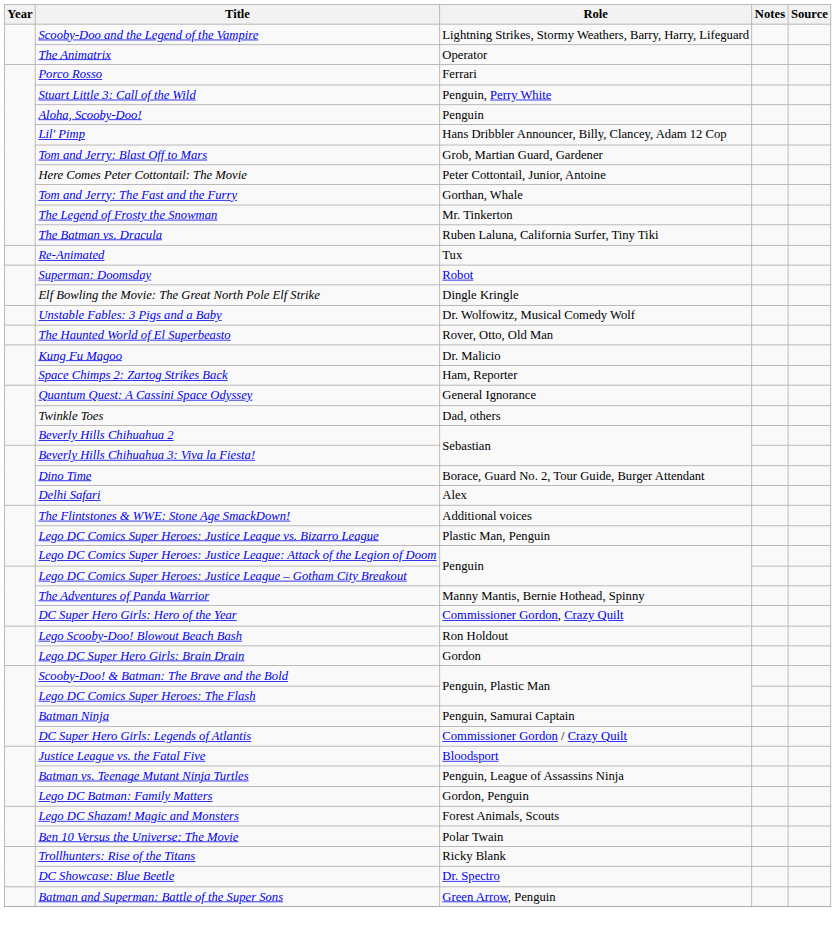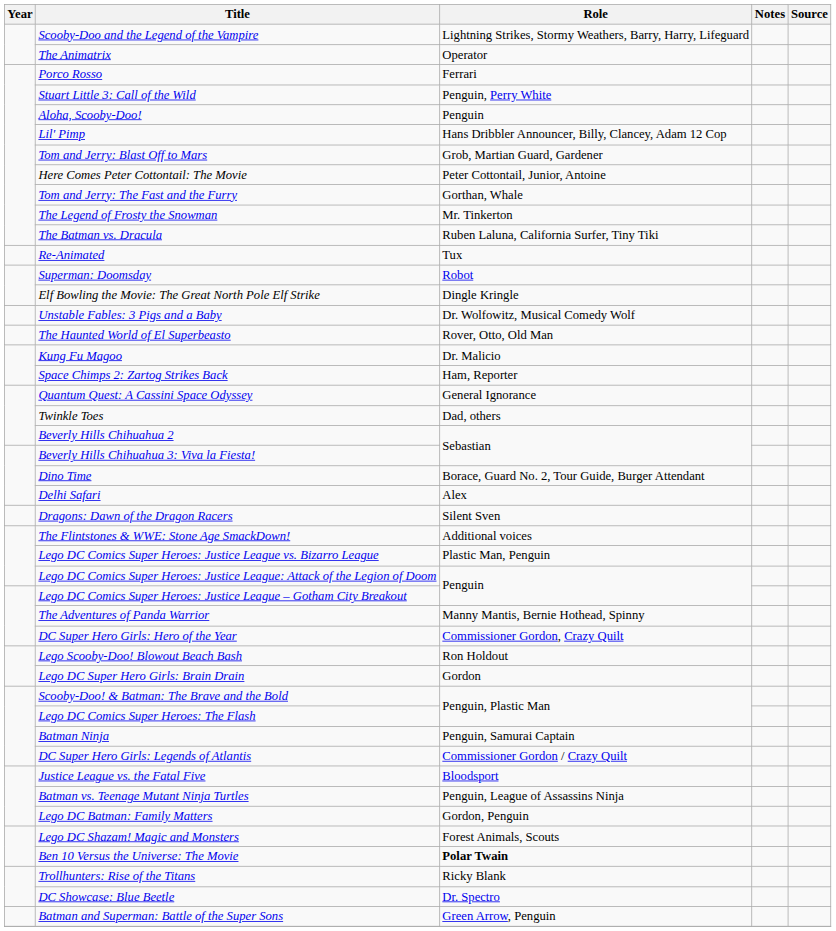+ row: Dragons: Dawn of the Dragon Racers | Silent Sven
Ben 10 Versus the Universe: The Movie | Role: normal -> bold
